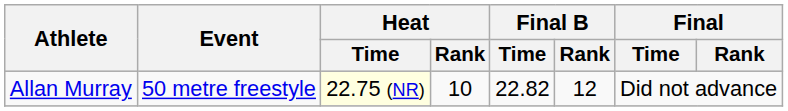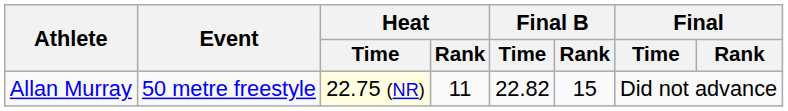Allan Murray | Heat / Rank: 10 -> 11
Allan Murray | Final B / Rank: 12 -> 15
